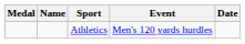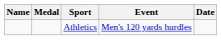columns swapped: Medal <-> Name
